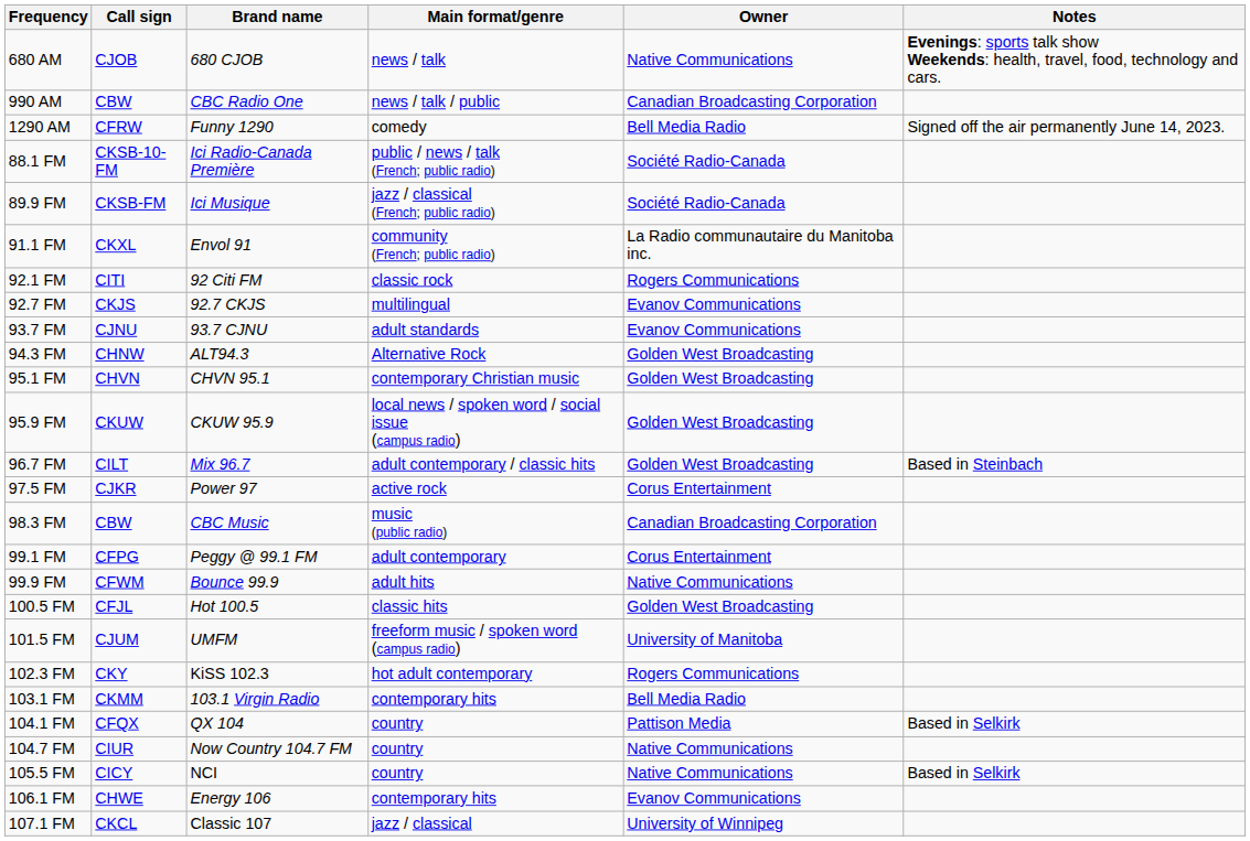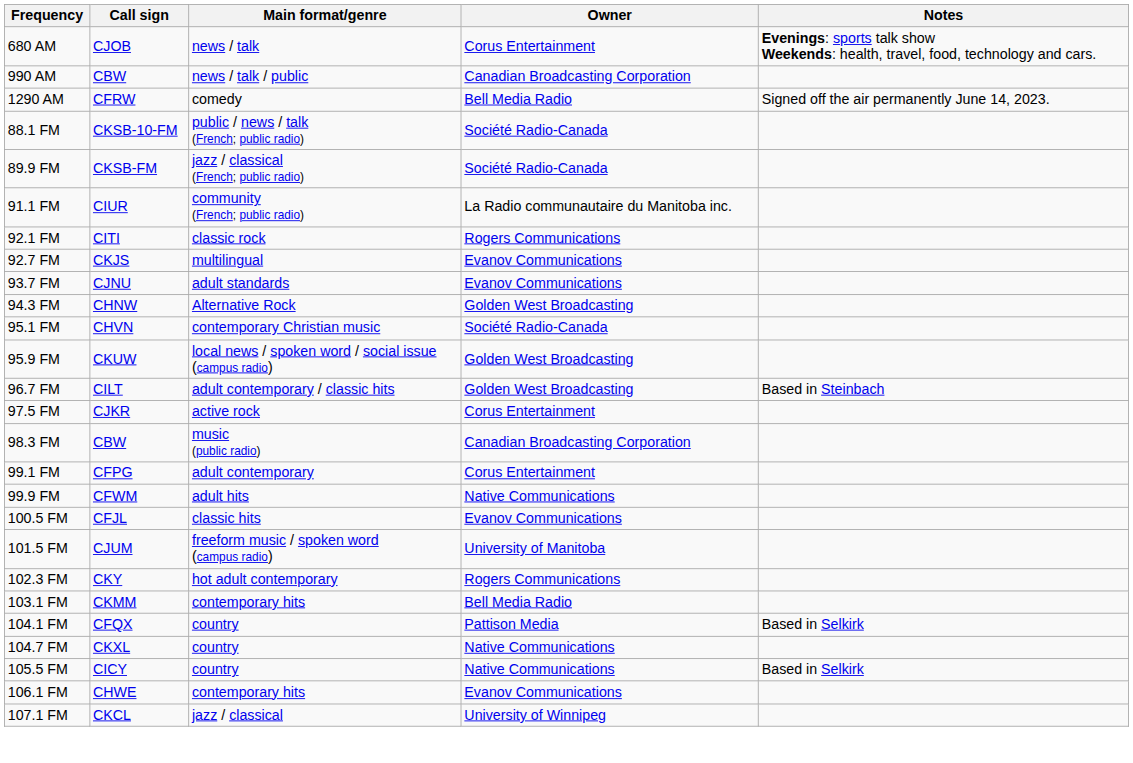- column: Brand name | 680 CJOB | CBC Radio One | Funny 1290 | Ici Radio-Canada Première | Ici Musique | Envol 91 | 92 Citi FM | 92.7 CKJS | 93.7 CJNU | ALT94.3 | CHVN 95.1 | CKUW 95.9 | Mix 96.7 | Power 97 | CBC Music | Peggy @ 99.1 FM | Bounce 99.9 | Hot 100.5 | UMFM | KiSS 102.3 | 103.1 Virgin Radio | QX 104 | Now Country 104.7 FM | NCI | Energy 106 | Classic 107
680 AM | Owner: Native Communications -> Corus Entertainment
91.1 FM | Call sign: CKXL -> CIUR
95.1 FM | Owner: Golden West Broadcasting -> Société Radio-Canada
100.5 FM | Owner: Golden West Broadcasting -> Evanov Communications
104.7 FM | Call sign: CIUR -> CKXL
